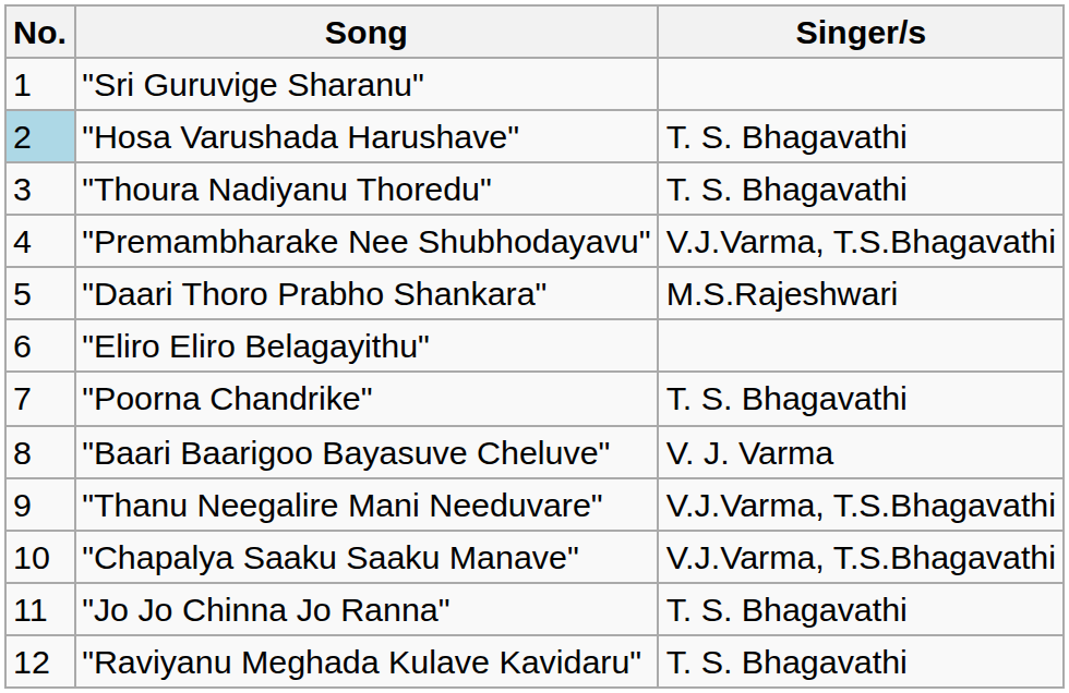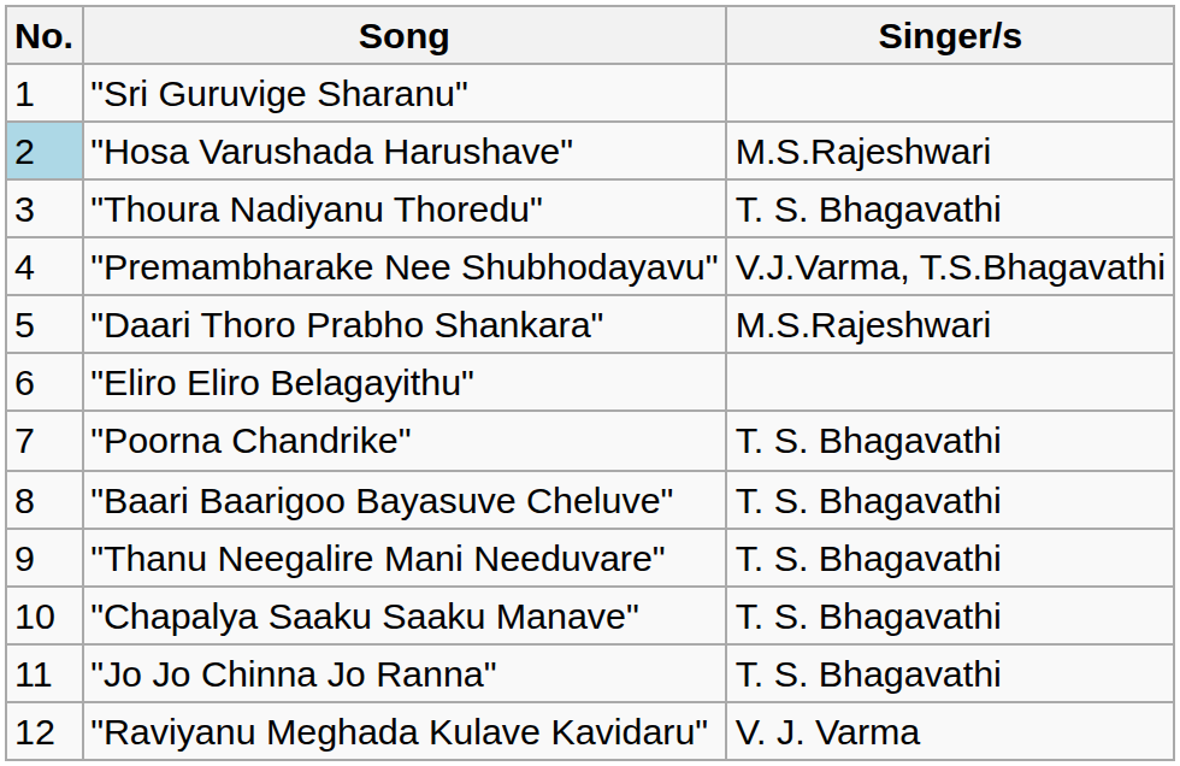"Hosa Varushada Harushave" | Singer/s: T. S. Bhagavathi -> M.S.Rajeshwari
"Baari Baarigoo Bayasuve Cheluve" | Singer/s: V. J. Varma -> T. S. Bhagavathi
"Thanu Neegalire Mani Needuvare" | Singer/s: V.J.Varma, T.S.Bhagavathi -> T. S. Bhagavathi
"Chapalya Saaku Saaku Manave" | Singer/s: V.J.Varma, T.S.Bhagavathi -> T. S. Bhagavathi
"Raviyanu Meghada Kulave Kavidaru" | Singer/s: T. S. Bhagavathi -> V. J. Varma
